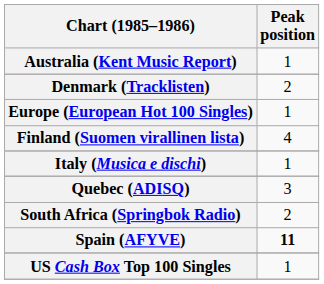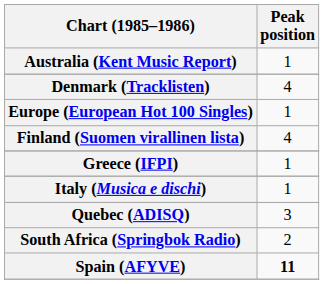Denmark (Tracklisten) | Peak position: 2 -> 4
+ row: Greece (IFPI) | 1
- row: US Cash Box Top 100 Singles | 1
